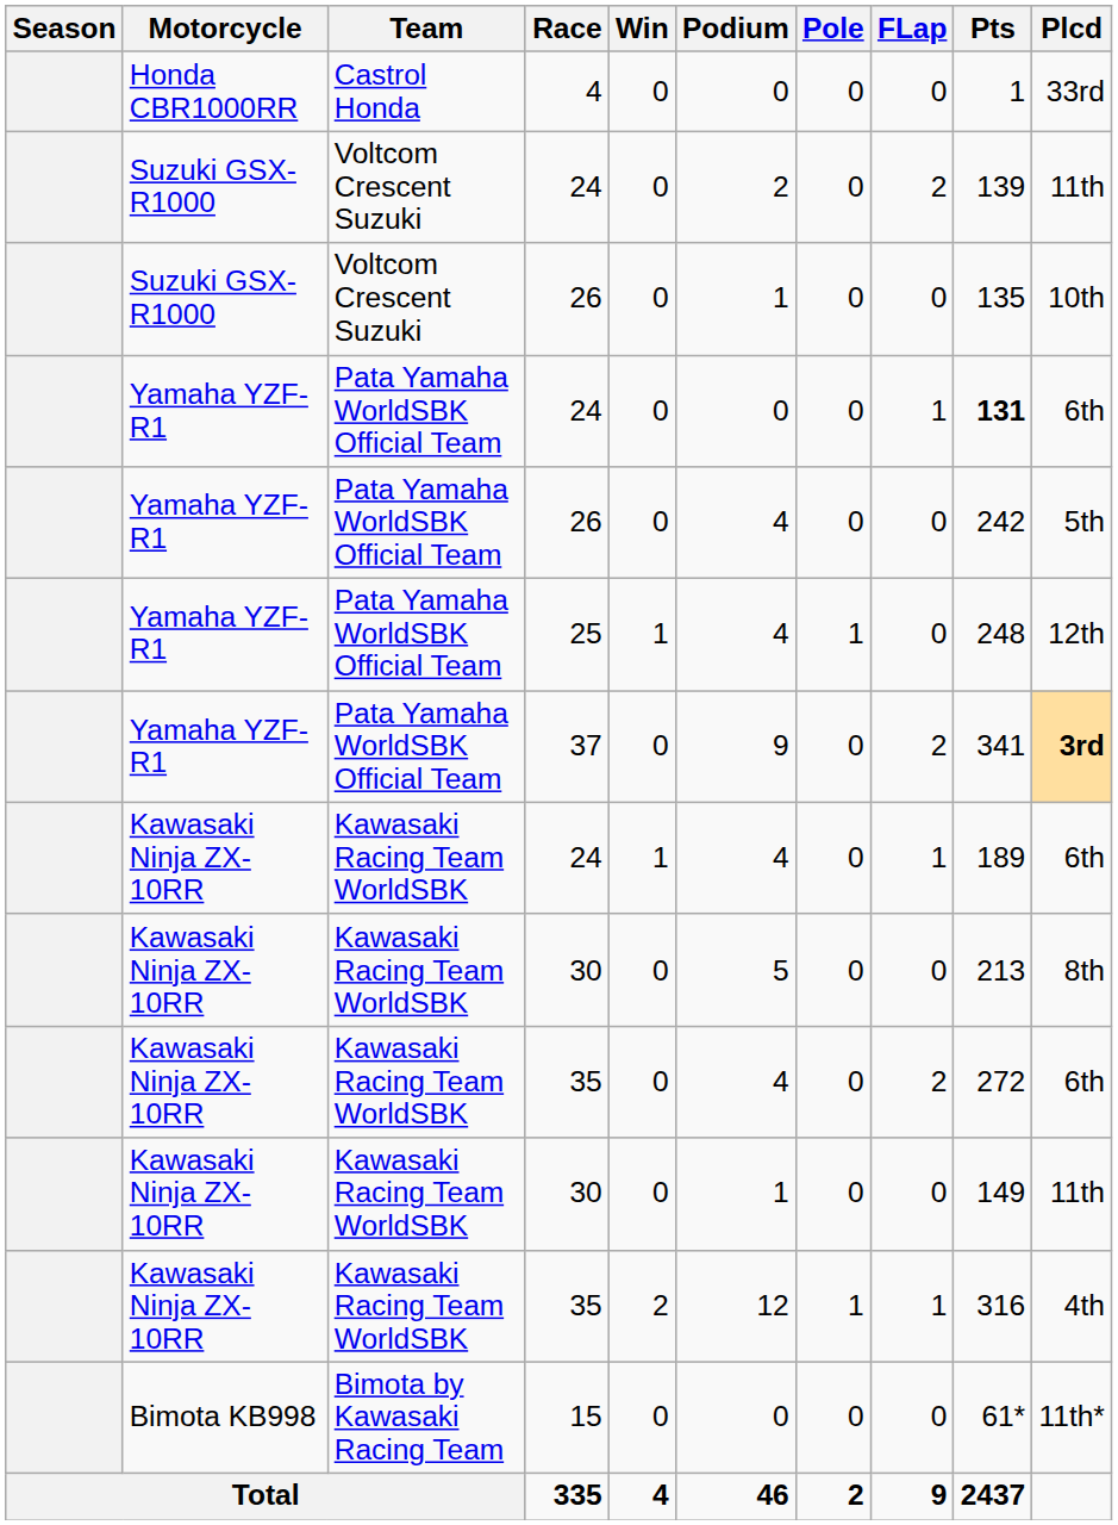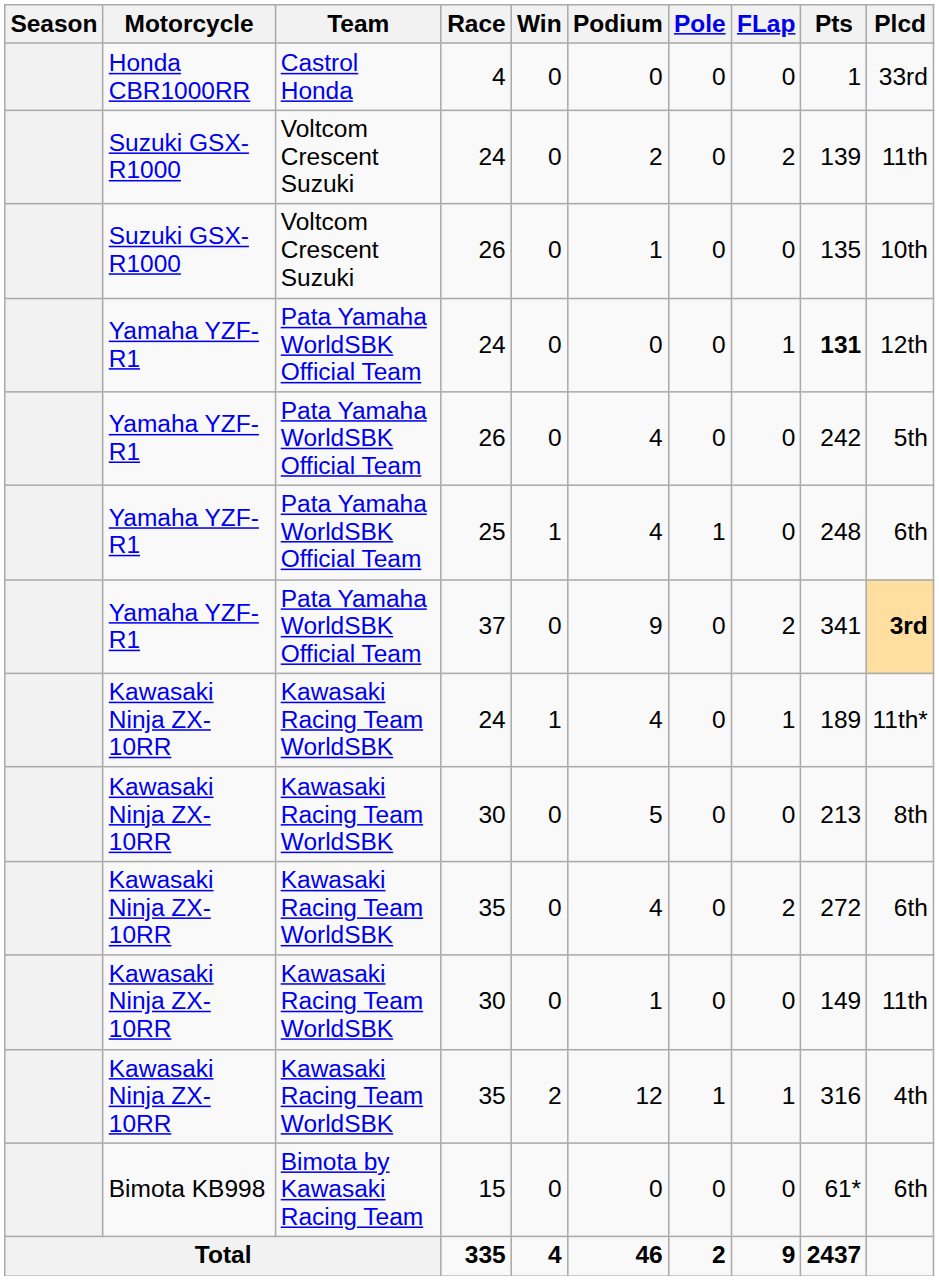Yamaha YZF-R1 / 24 | Plcd: 6th -> 12th
25 | Plcd: 12th -> 6th
Kawasaki Ninja ZX-10RR / 24 | Plcd: 6th -> 11th*
15 | Plcd: 11th* -> 6th
